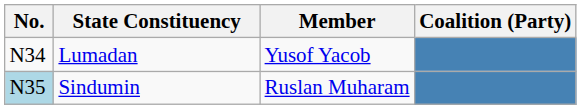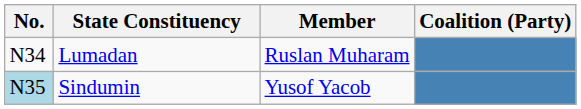Lumadan | Member: Yusof Yacob -> Ruslan Muharam
Sindumin | Member: Ruslan Muharam -> Yusof Yacob
